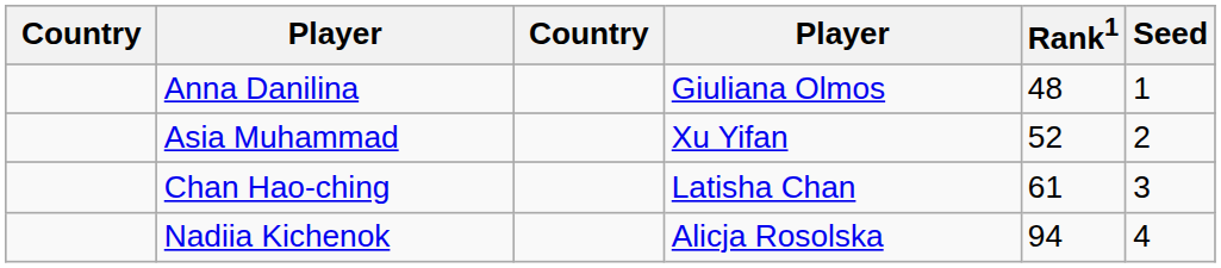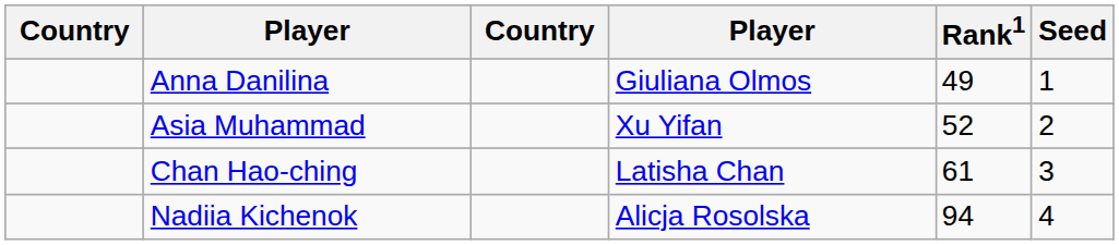Anna Danilina | Rank1: 48 -> 49
